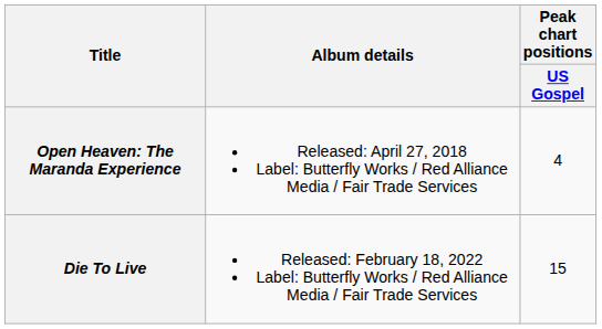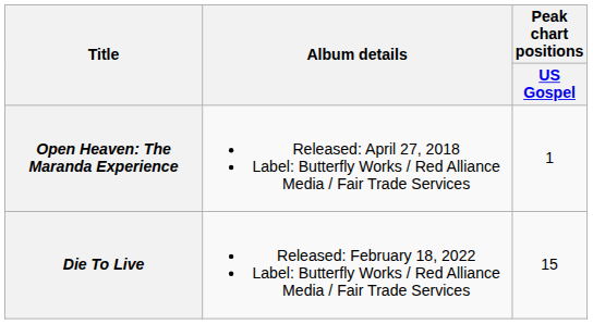Open Heaven: The Maranda Experience | Peak chart positions / US Gospel: 4 -> 1
